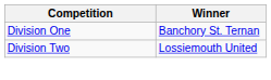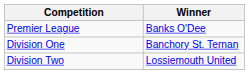+ row: Premier League | Banks O'Dee
